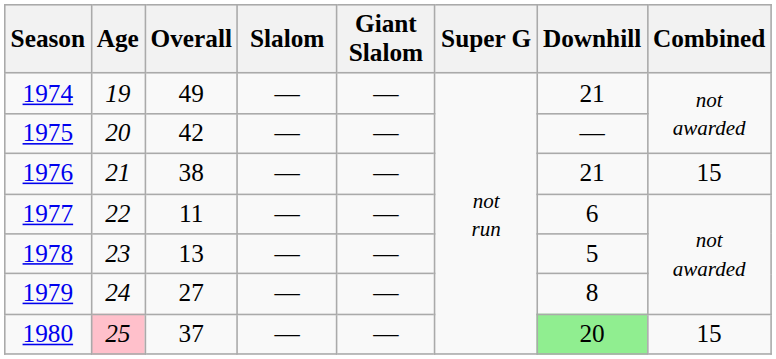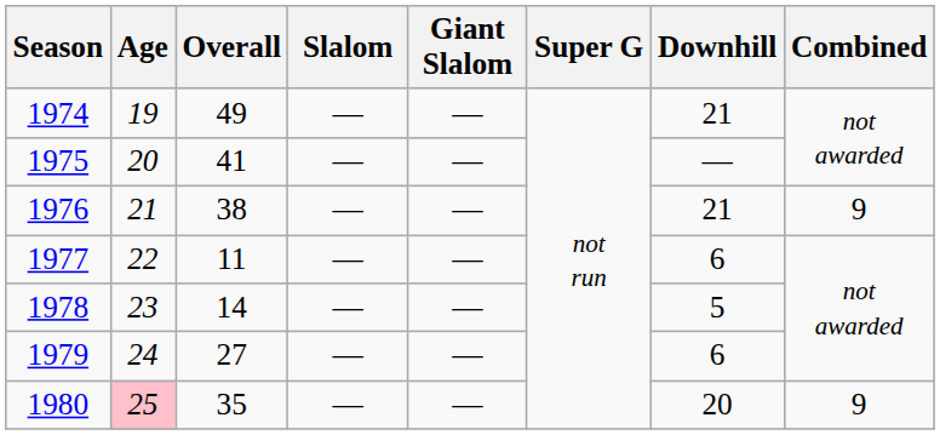1975 | Overall: 42 -> 41
1976 | Combined: 15 -> 9
1978 | Overall: 13 -> 14
1979 | Downhill: 8 -> 6
1980 | Overall: 37 -> 35
1980 | Downhill: lightgreen background -> no background
1980 | Combined: 15 -> 9
